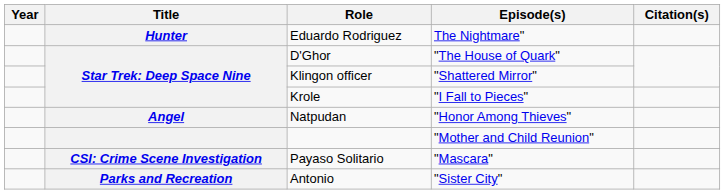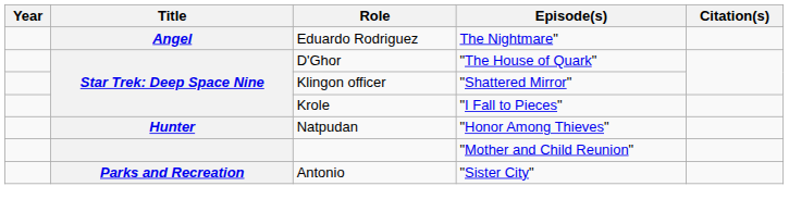Eduardo Rodriguez | Title: Hunter -> Angel
Natpudan | Title: Angel -> Hunter
- row: CSI: Crime Scene Investigation | Payaso Solitario | "Mascara"
